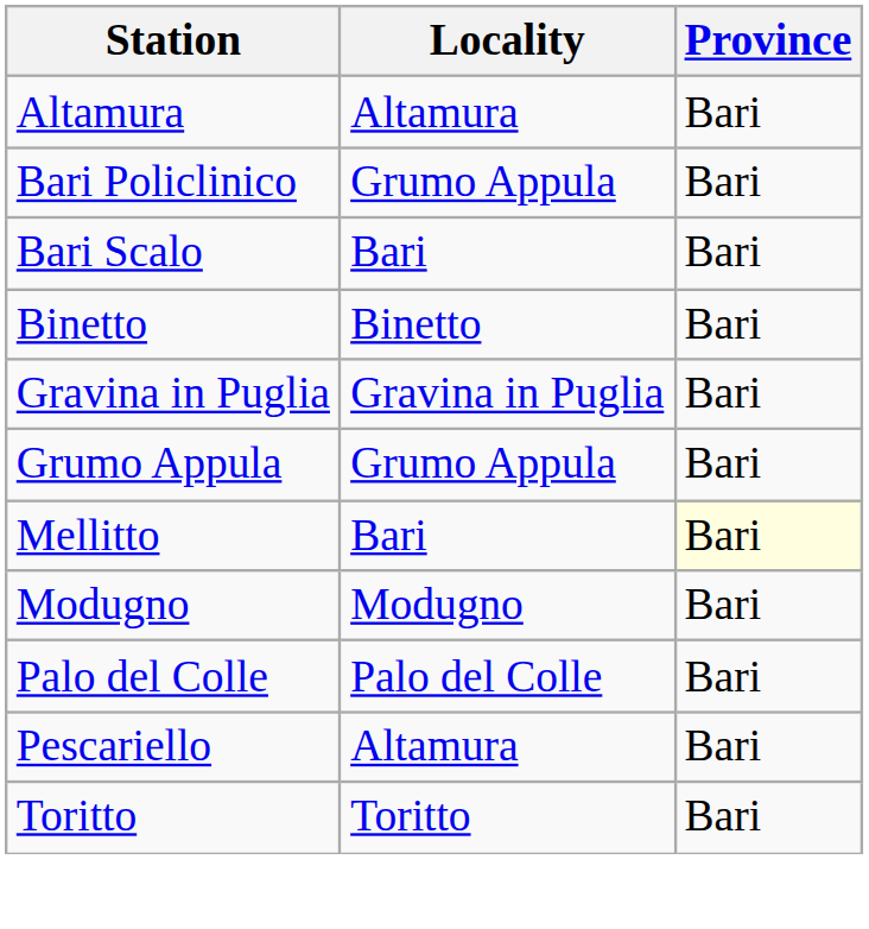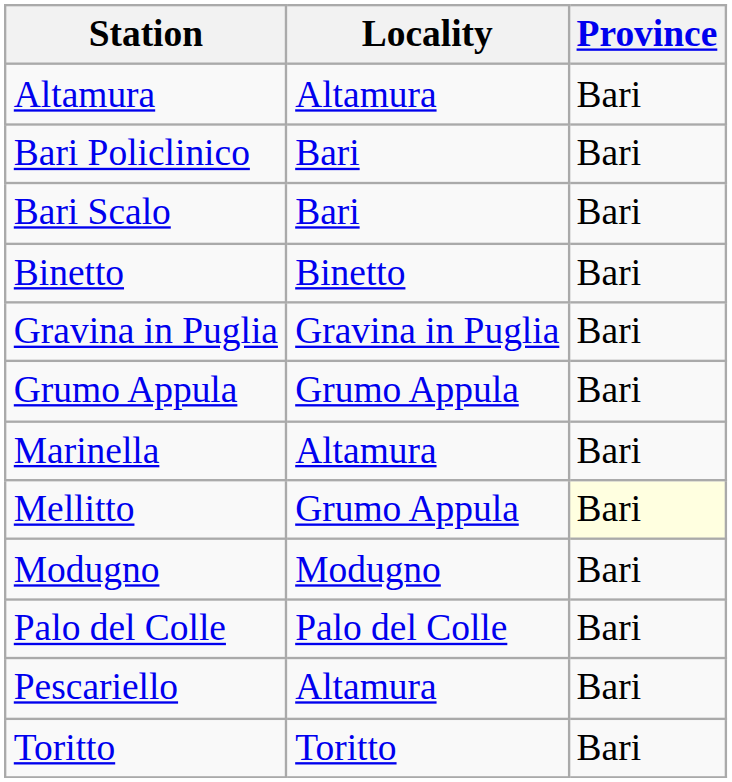Bari Policlinico | Locality: Grumo Appula -> Bari
+ row: Marinella | Altamura | Bari
Mellitto | Locality: Bari -> Grumo Appula
